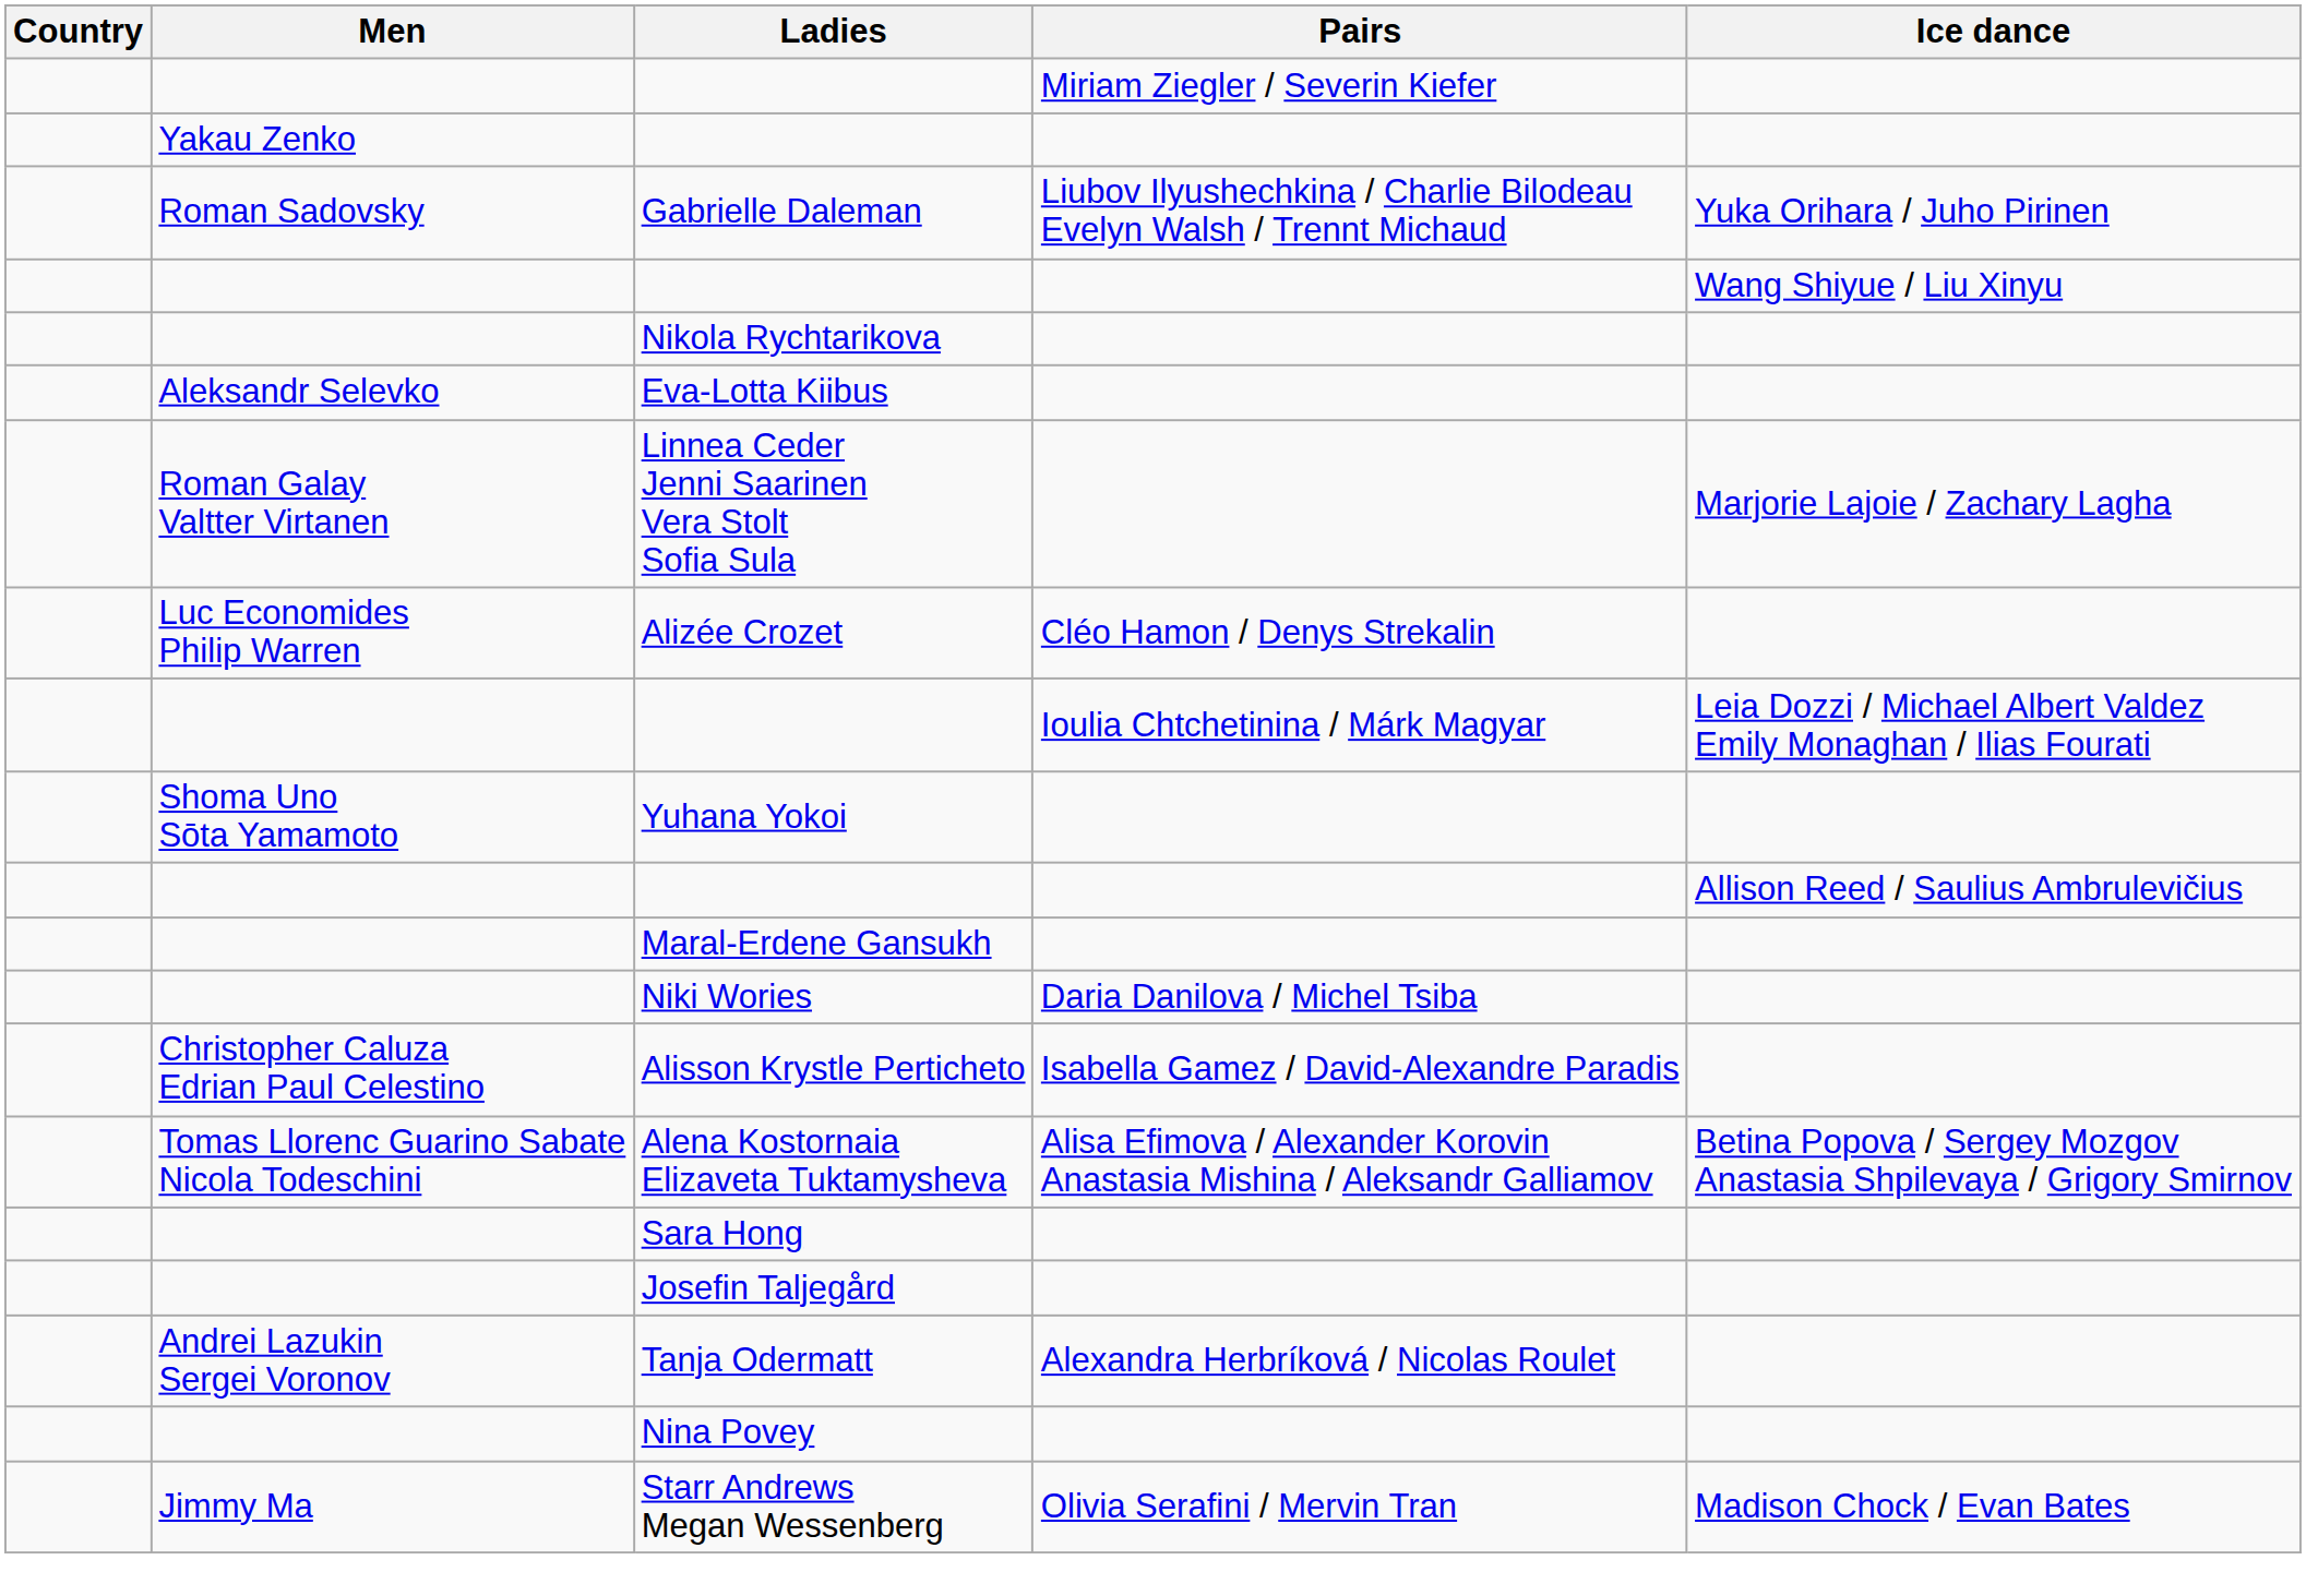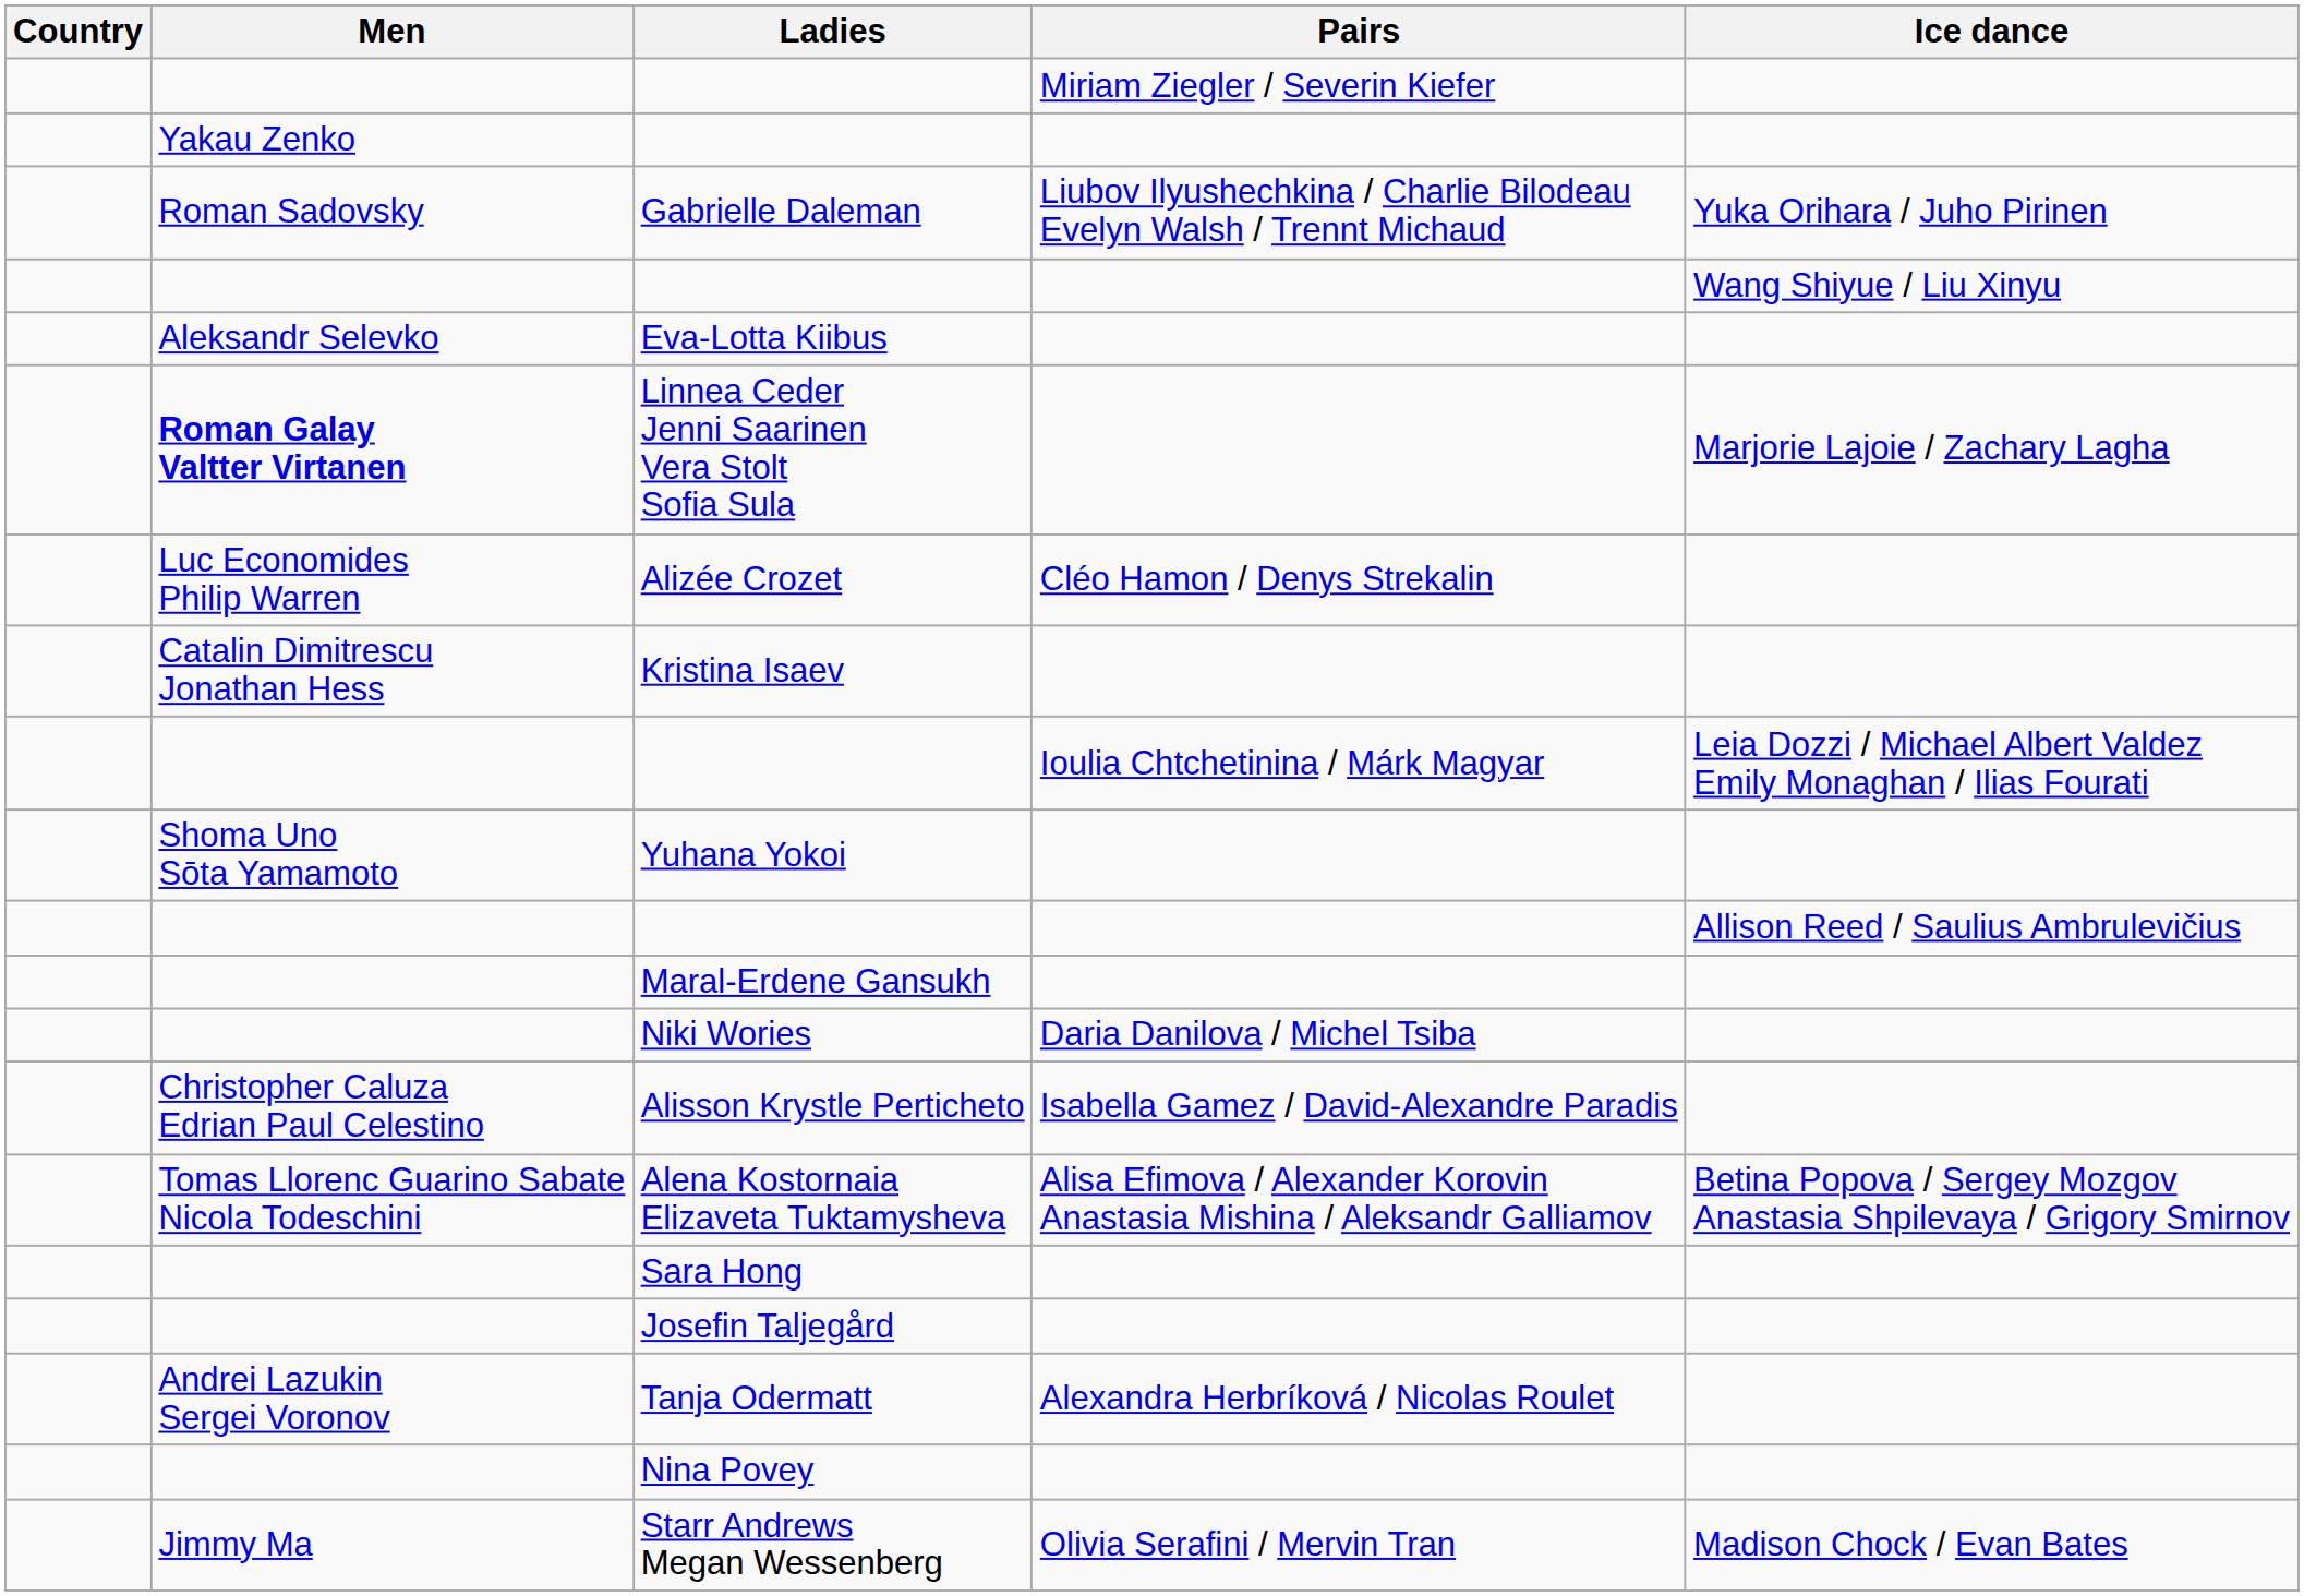- row: Nikola Rychtarikova
Linnea Ceder Jenni Saarinen Vera Stolt Sofia Sula | Men: normal -> bold
+ row: Catalin Dimitrescu Jonathan Hess | Kristina Isaev
